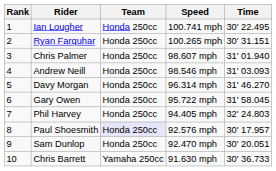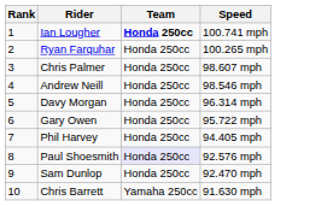- column: Time | 30' 22.495 | 30' 31.151 | 31' 01.940 | 31' 03.093 | 31' 46.270 | 31' 58.045 | 32' 24.803 | 30' 17.957 | 30' 20.051 | 30' 36.733
Ian Lougher | Team: normal -> bold
